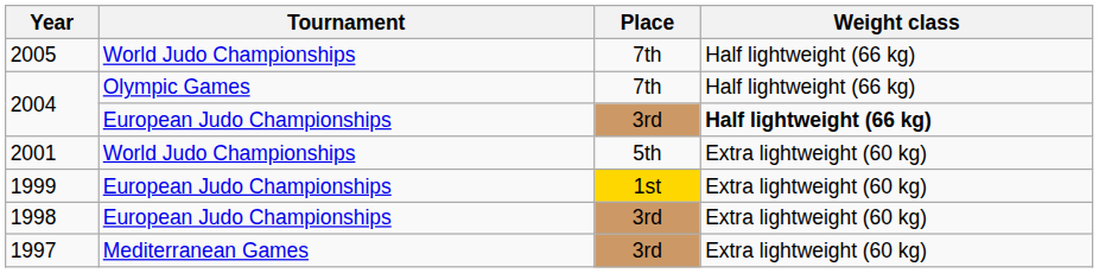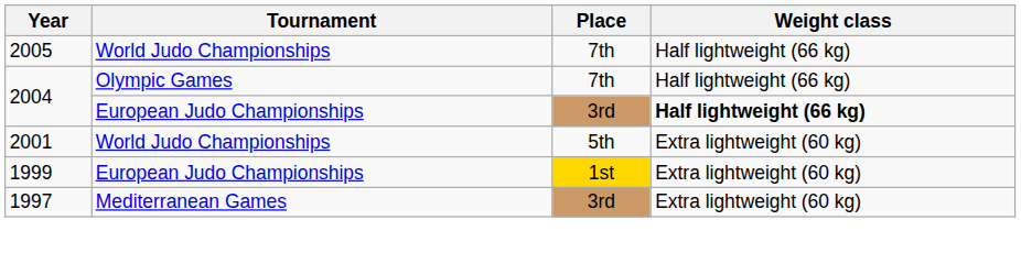- row: 1998 | European Judo Championships | 3rd | Extra lightweight (60 kg)
